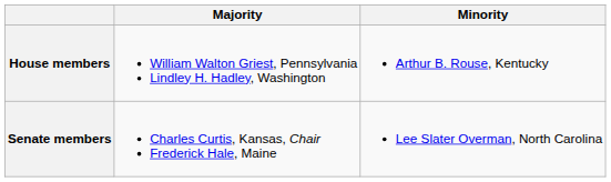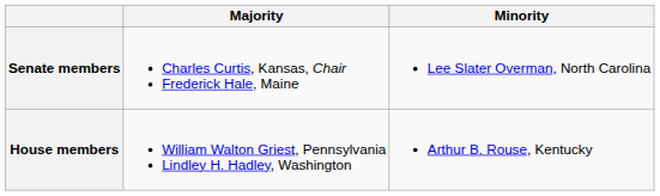rows swapped: Senate members <-> House members
